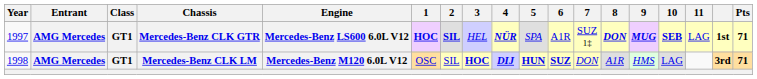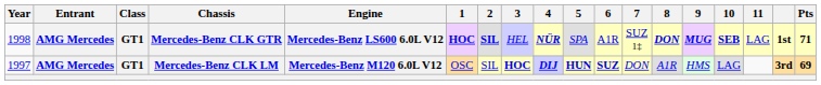Mercedes-Benz CLK GTR | Year: 1997 -> 1998
Mercedes-Benz CLK LM | Year: 1998 -> 1997
Mercedes-Benz CLK LM | Pts: 71 -> 69
